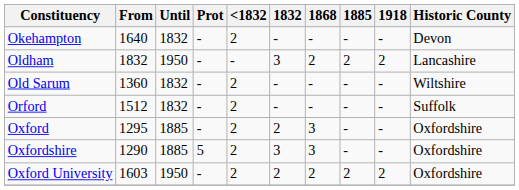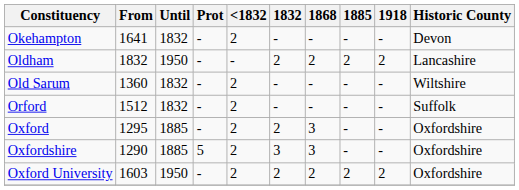Okehampton | From: 1640 -> 1641
Oldham | 1832: 3 -> 2
